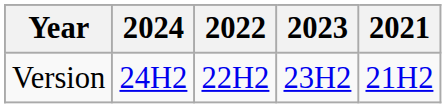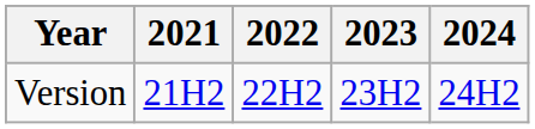columns swapped: 2021 <-> 2024
